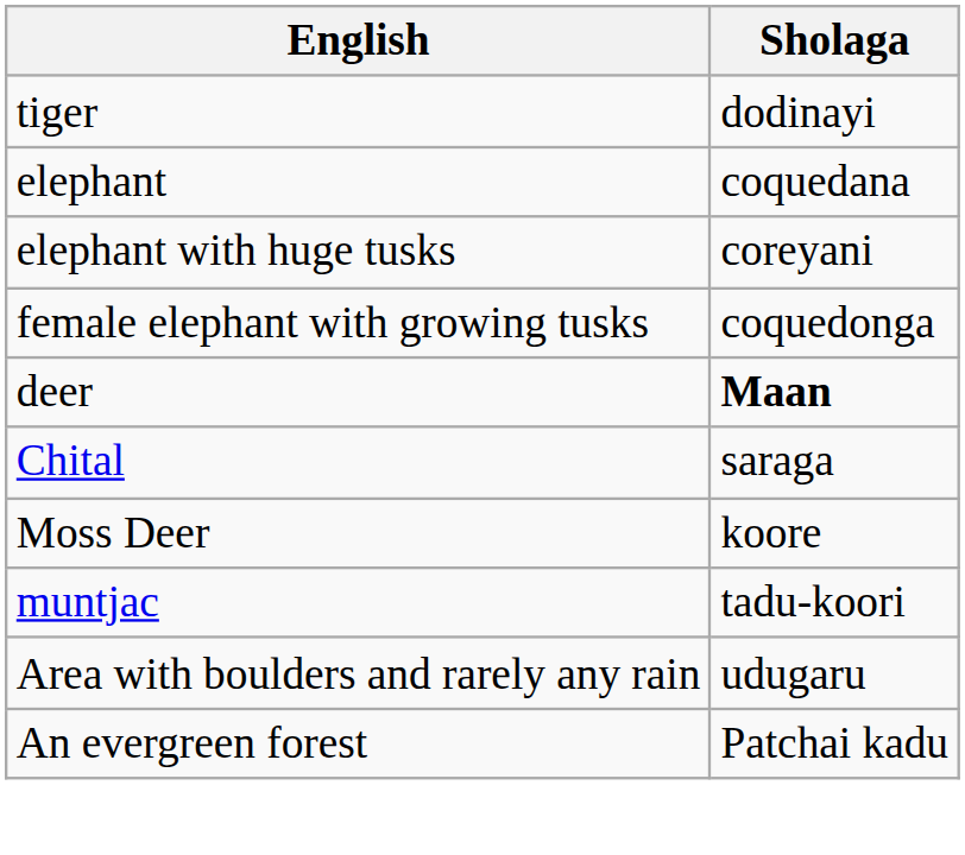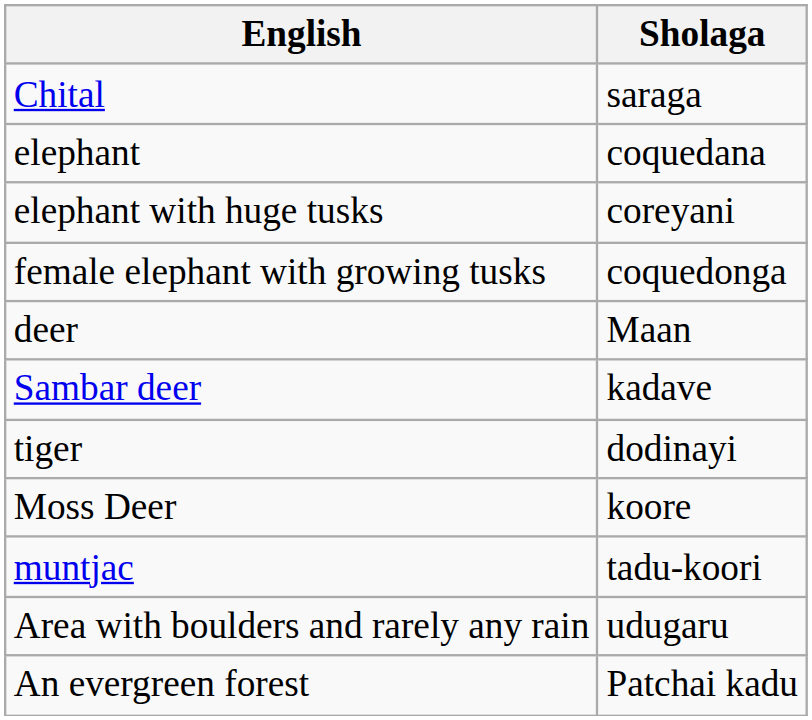rows swapped: tiger <-> Chital
deer | Sholaga: bold -> normal
+ row: Sambar deer | kadave
